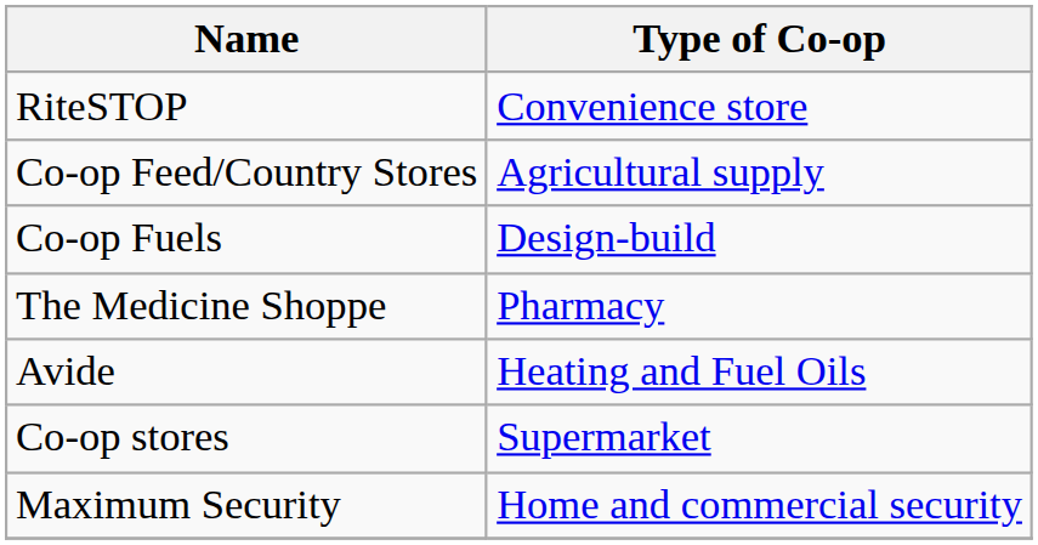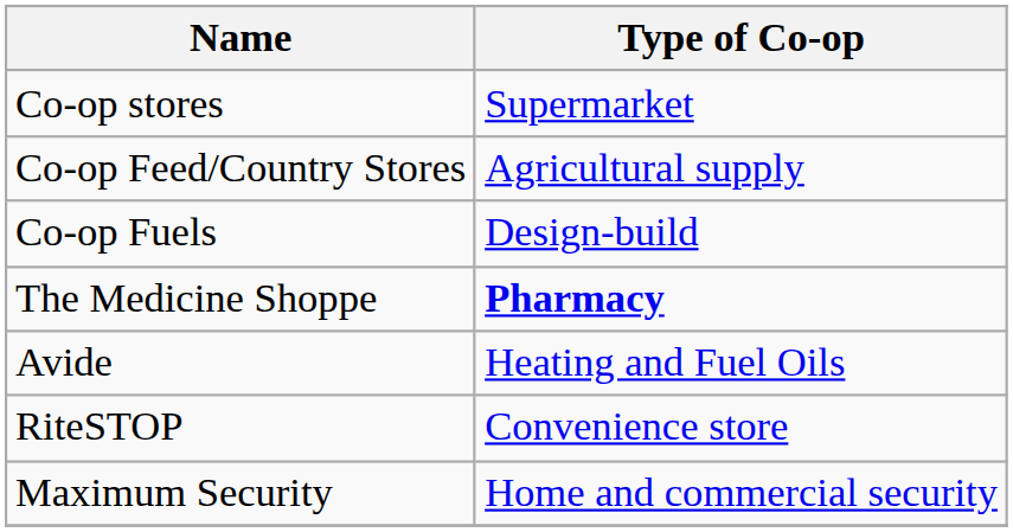rows swapped: Co-op stores <-> RiteSTOP
The Medicine Shoppe | Type of Co-op: normal -> bold
